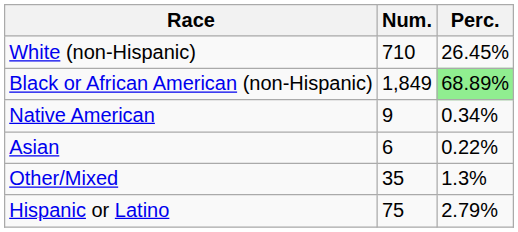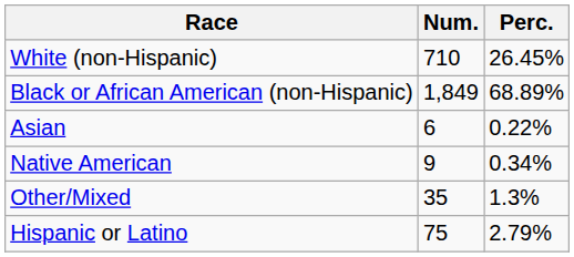Black or African American (non-Hispanic) | Perc.: lightgreen background -> no background
rows swapped: Native American <-> Asian
